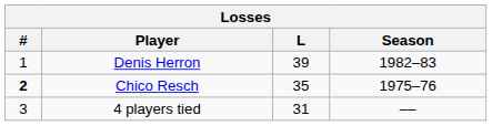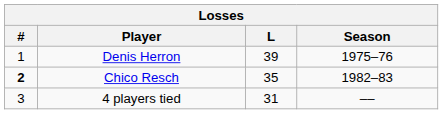Denis Herron | Season: 1982–83 -> 1975–76
Chico Resch | Season: 1975–76 -> 1982–83
